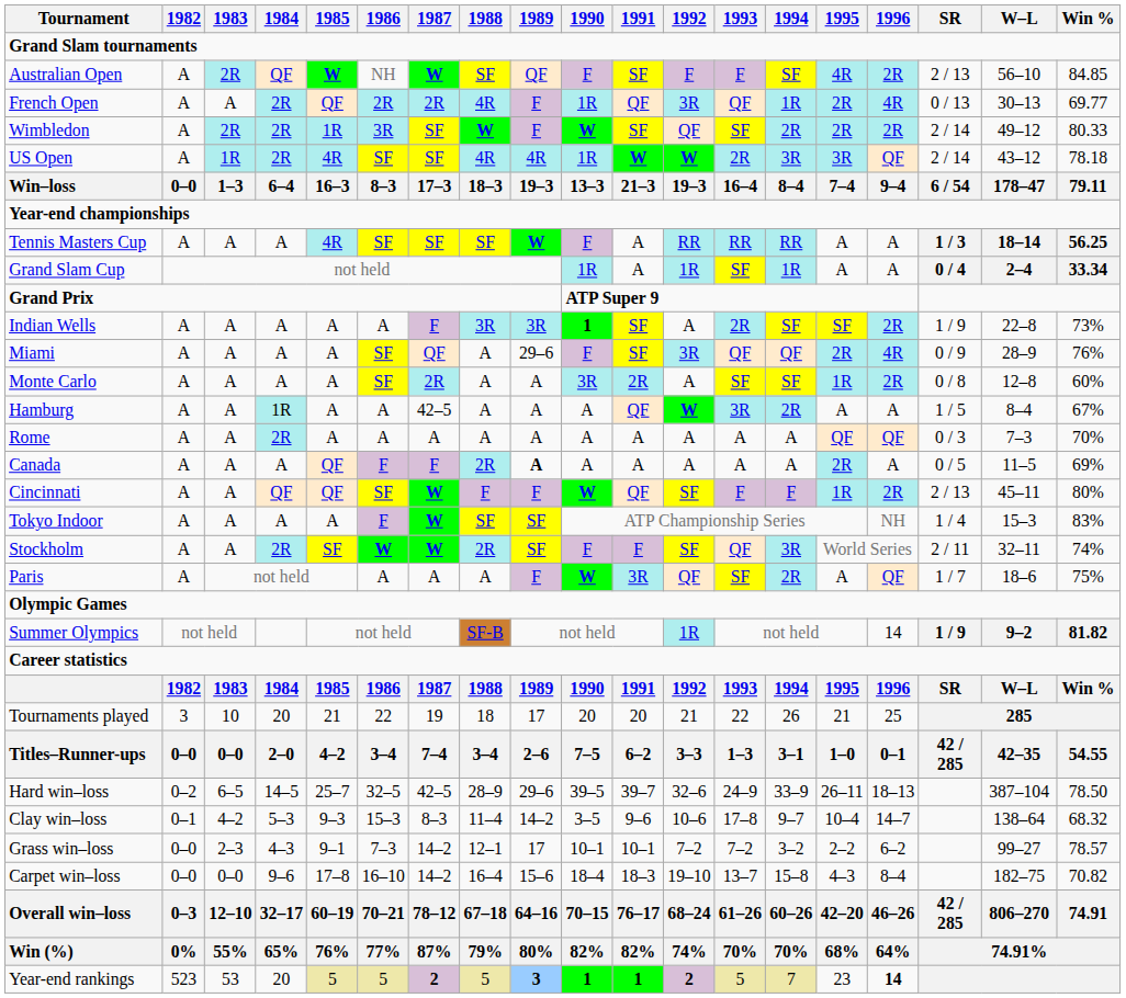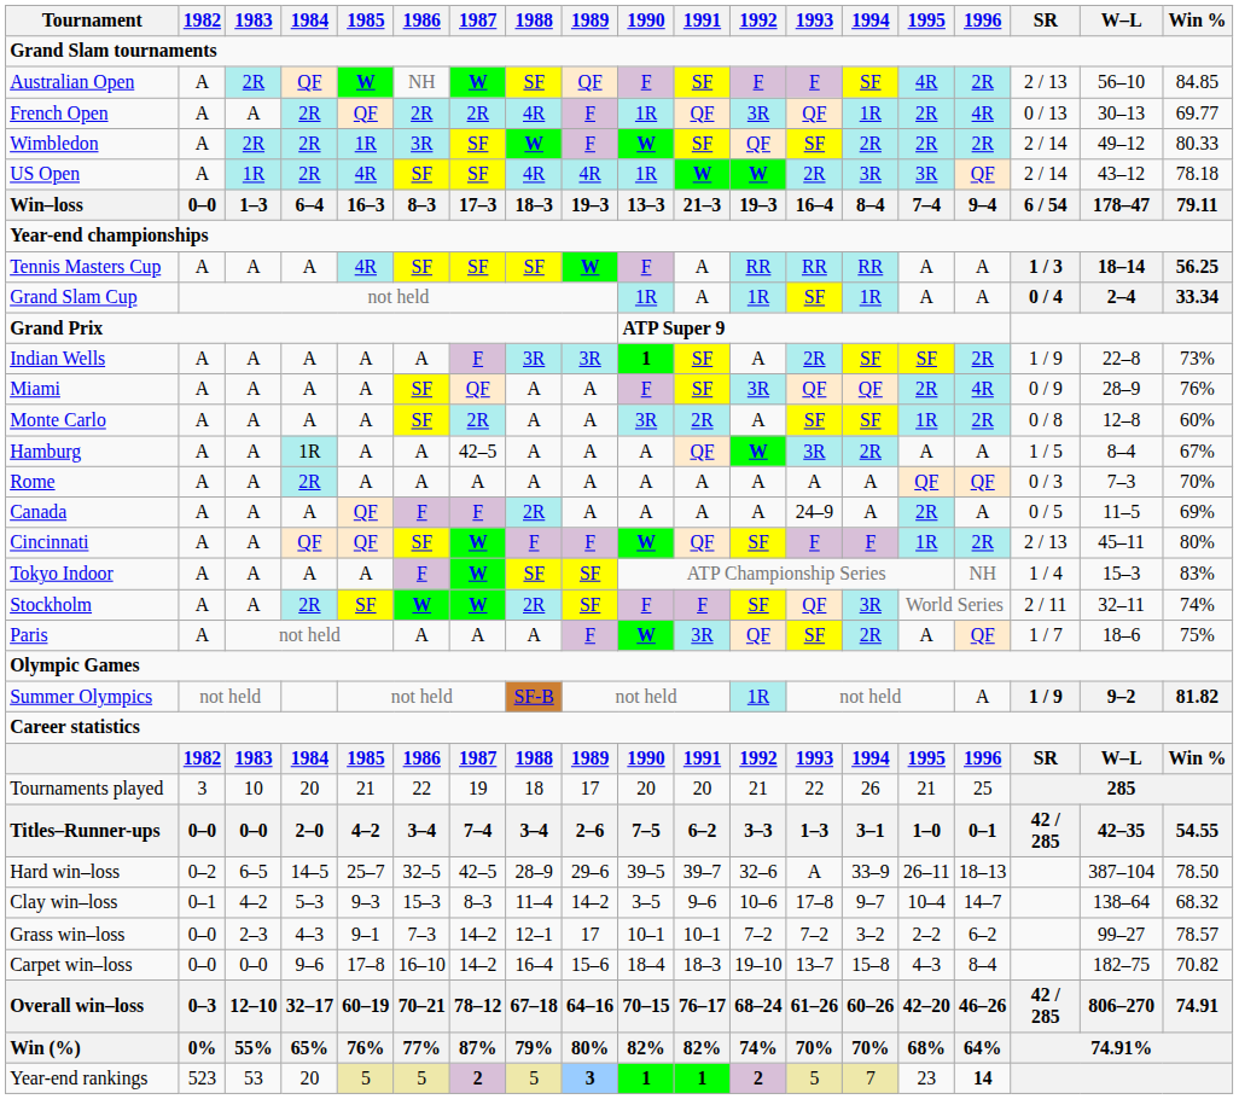Miami | 1989: 29–6 -> A
Canada | 1989: bold -> normal
Canada | 1993: A -> 24–9
Summer Olympics | 1996: 14 -> A
Hard win–loss | 1993: 24–9 -> A
